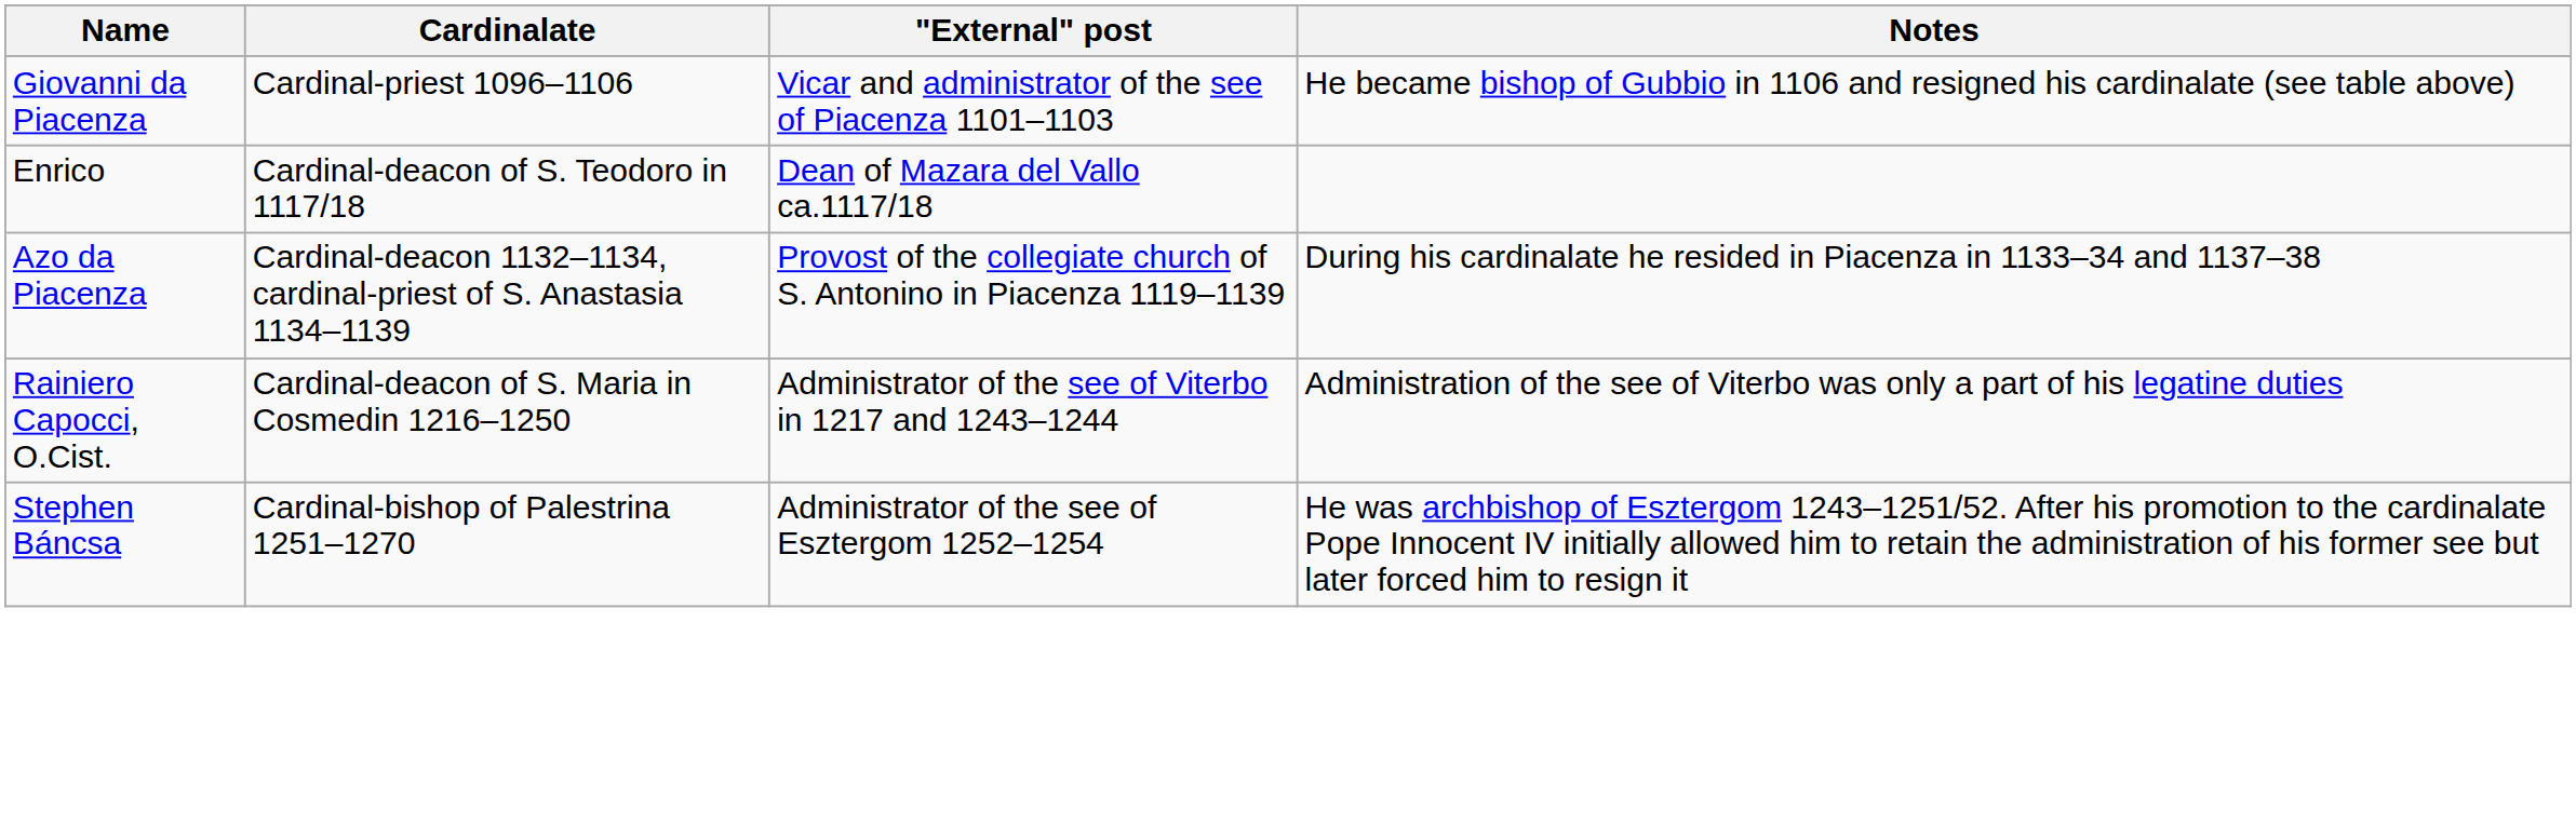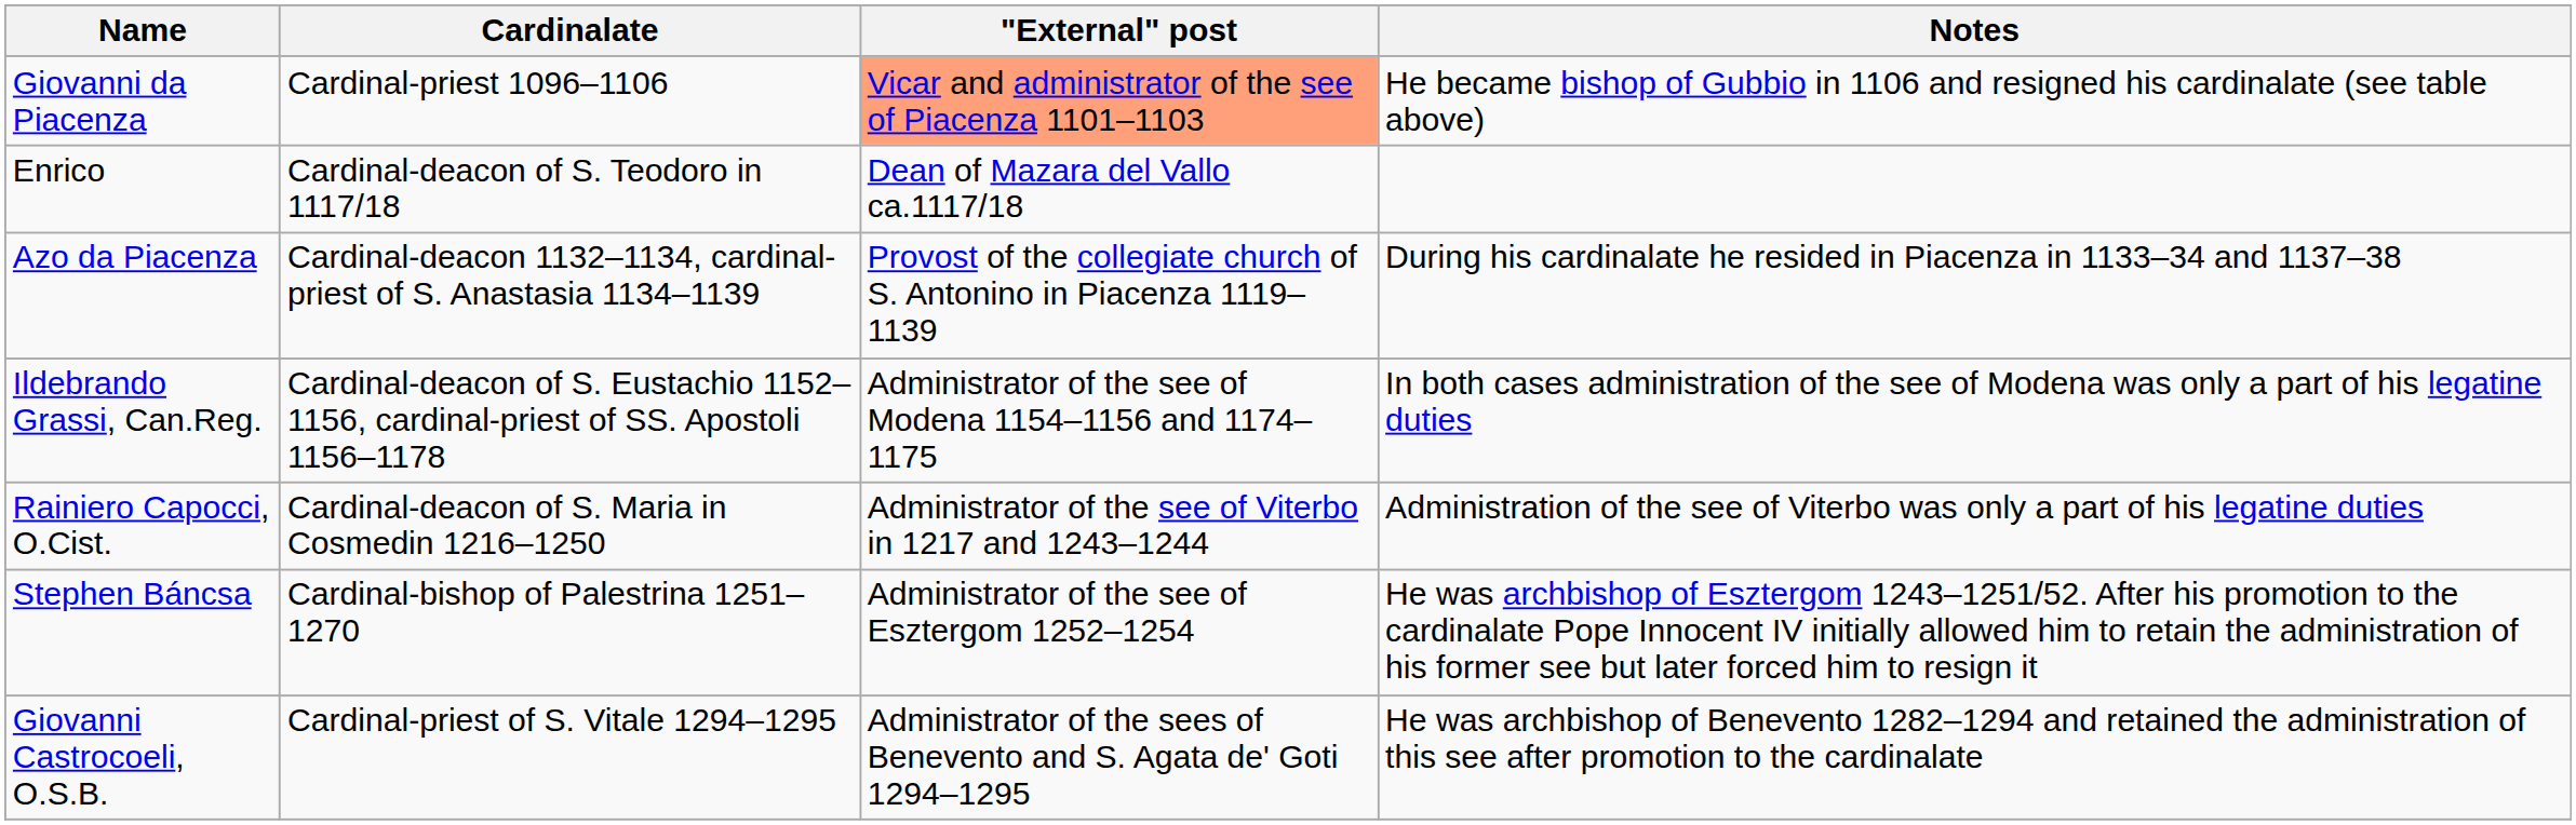Giovanni da Piacenza | "External" post: no background -> lightsalmon background
+ row: Ildebrando Grassi, Can.Reg. | Cardinal-deacon of S. Eustachio 1152–1156, cardinal-priest of SS. Apostoli 1156–1178 | Administrator of the see of Modena 1154–1156 and 1174–1175 | In both cases administration of the see of Modena was only a part of his legatine duties
+ row: Giovanni Castrocoeli, O.S.B. | Cardinal-priest of S. Vitale 1294–1295 | Administrator of the sees of Benevento and S. Agata de' Goti 1294–1295 | He was archbishop of Benevento 1282–1294 and retained the administration of this see after promotion to the cardinalate
